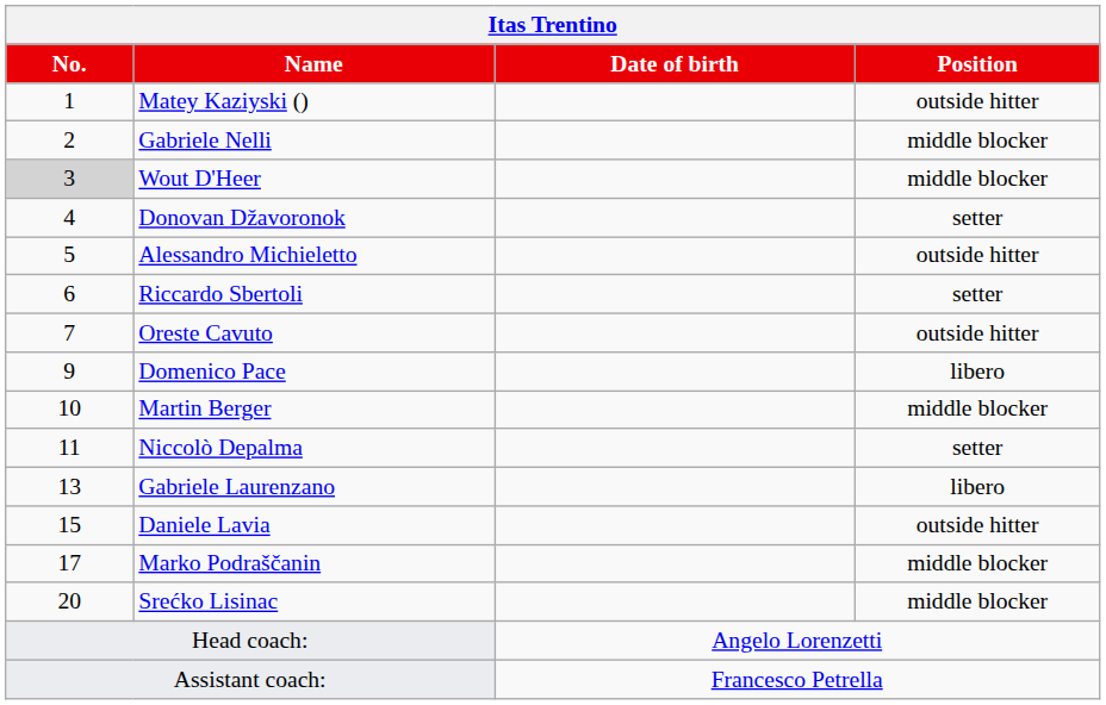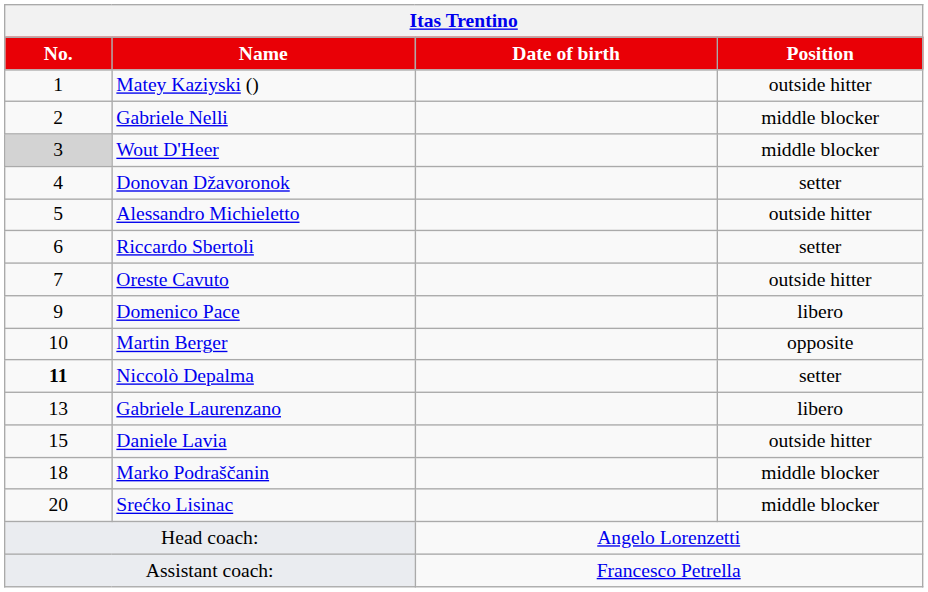Martin Berger | Position: middle blocker -> opposite
Niccolò Depalma | No.: normal -> bold
Marko Podraščanin | No.: 17 -> 18
